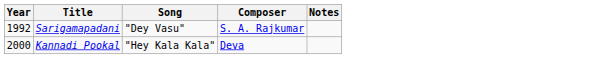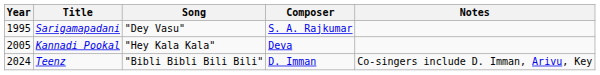Sarigamapadani | Year: 1992 -> 1995
Kannadi Pookal | Year: 2000 -> 2005
+ row: 2024 | Teenz | "Bibli Bibli Bili Bili" | D. Imman | Co-singers include D. Imman, Arivu, Key
